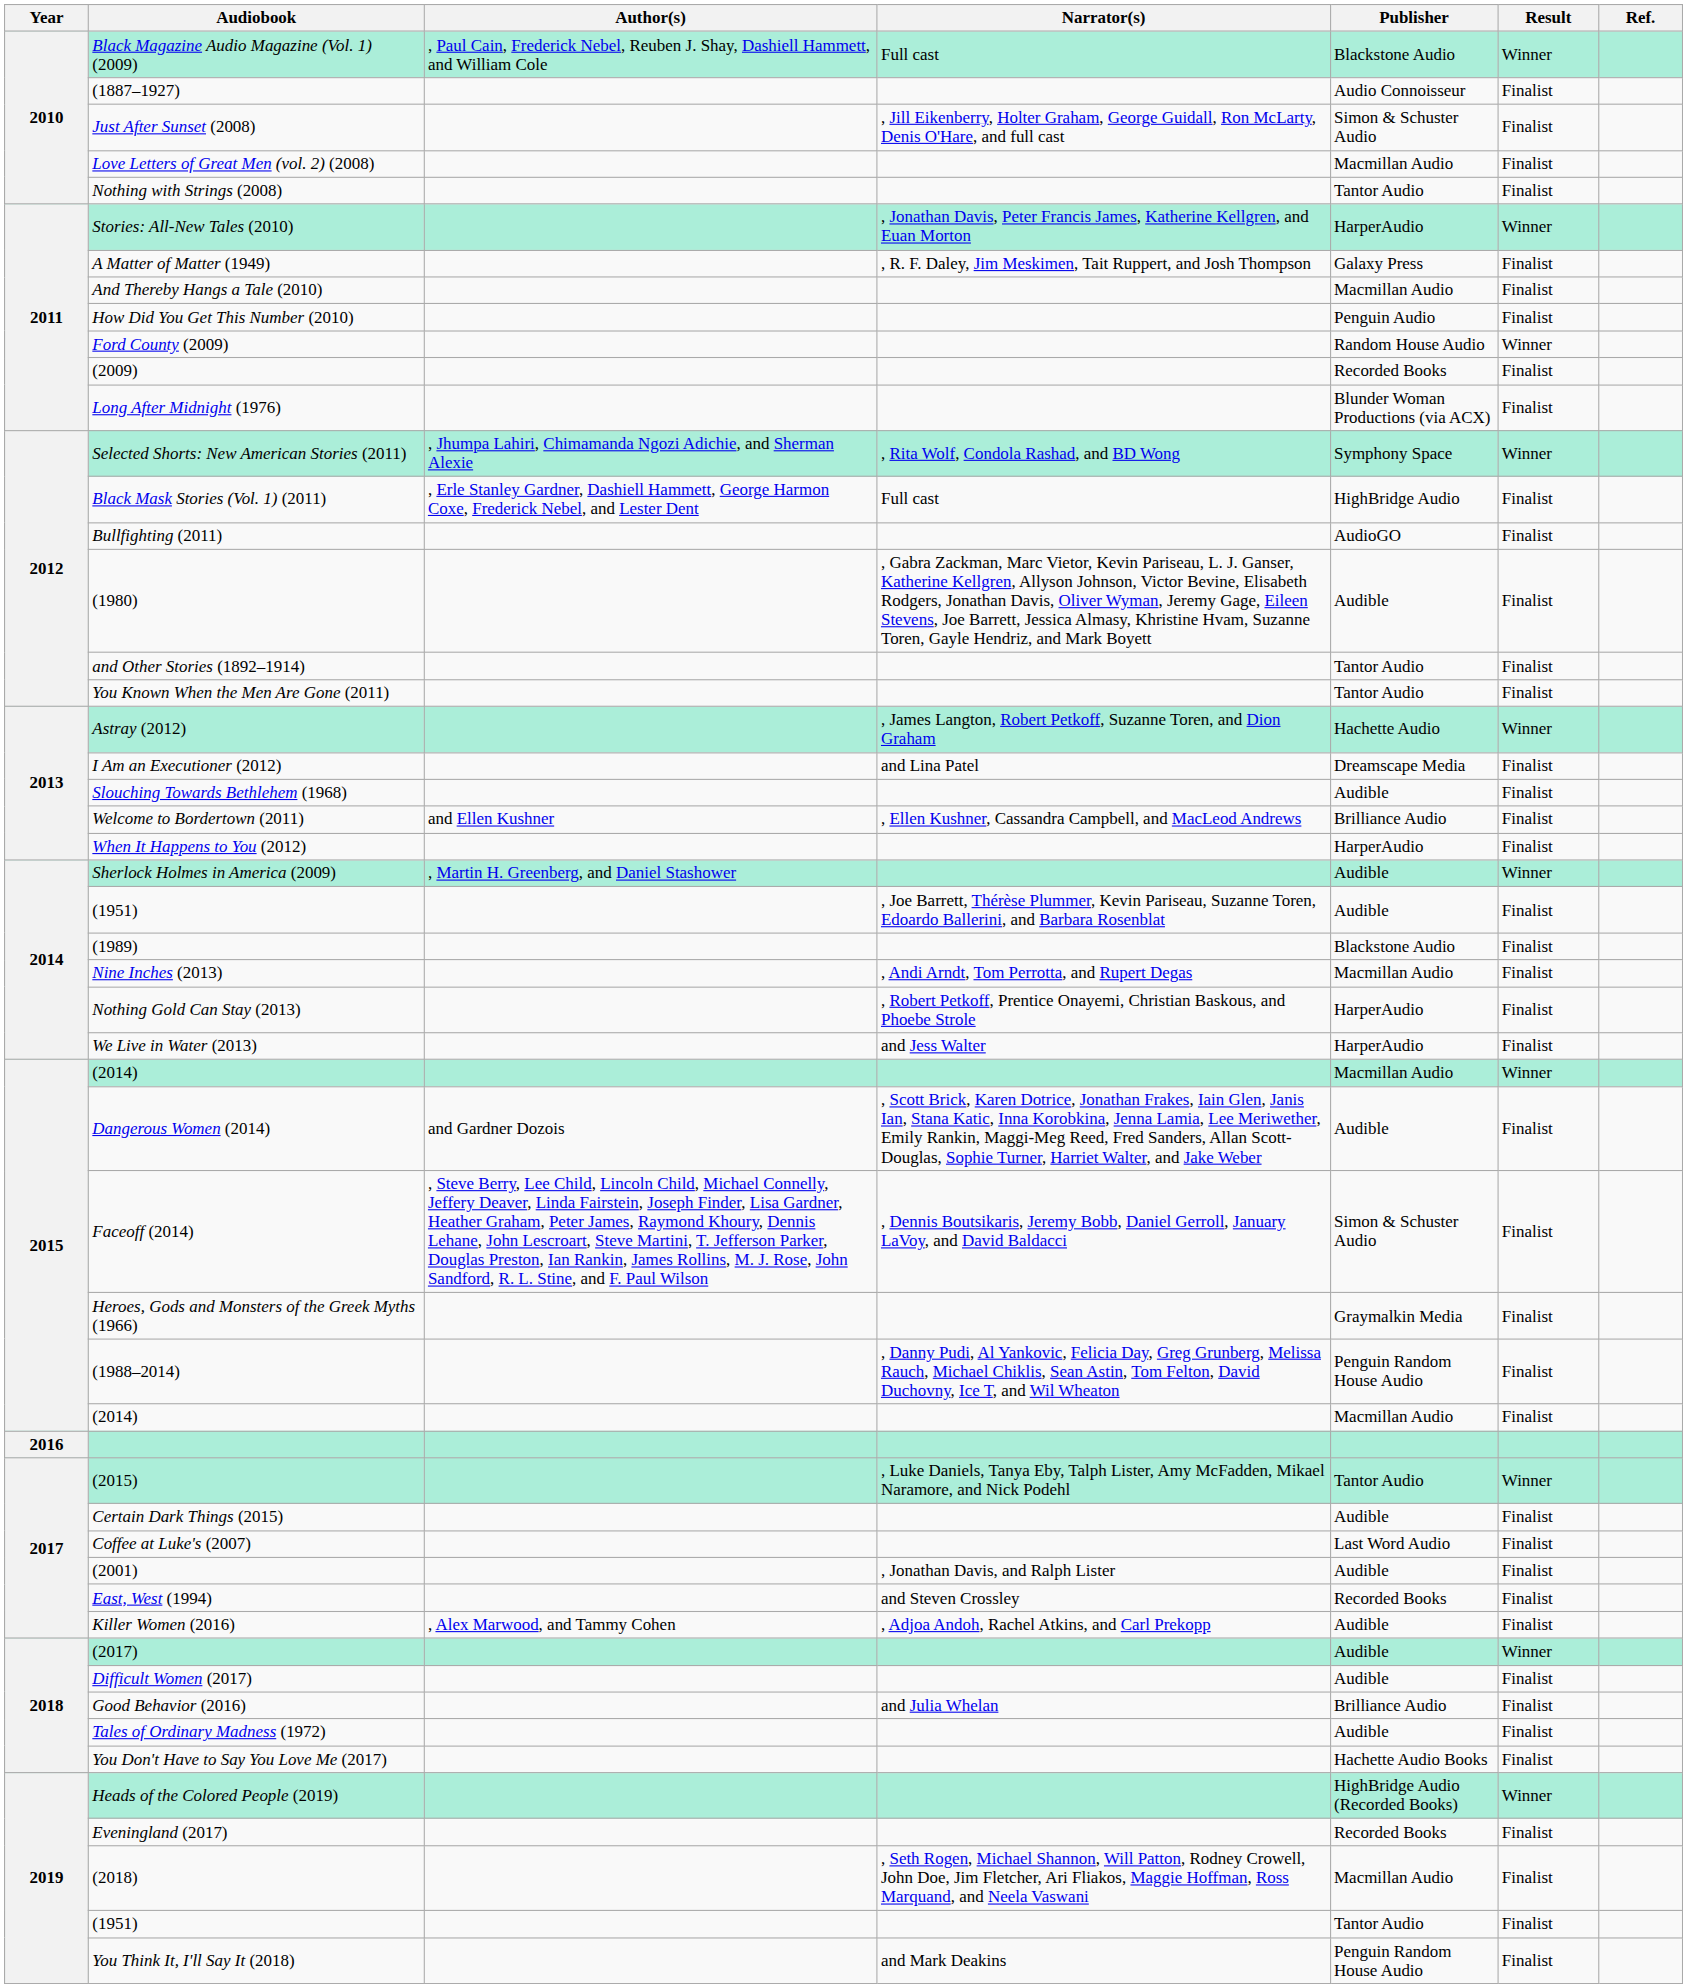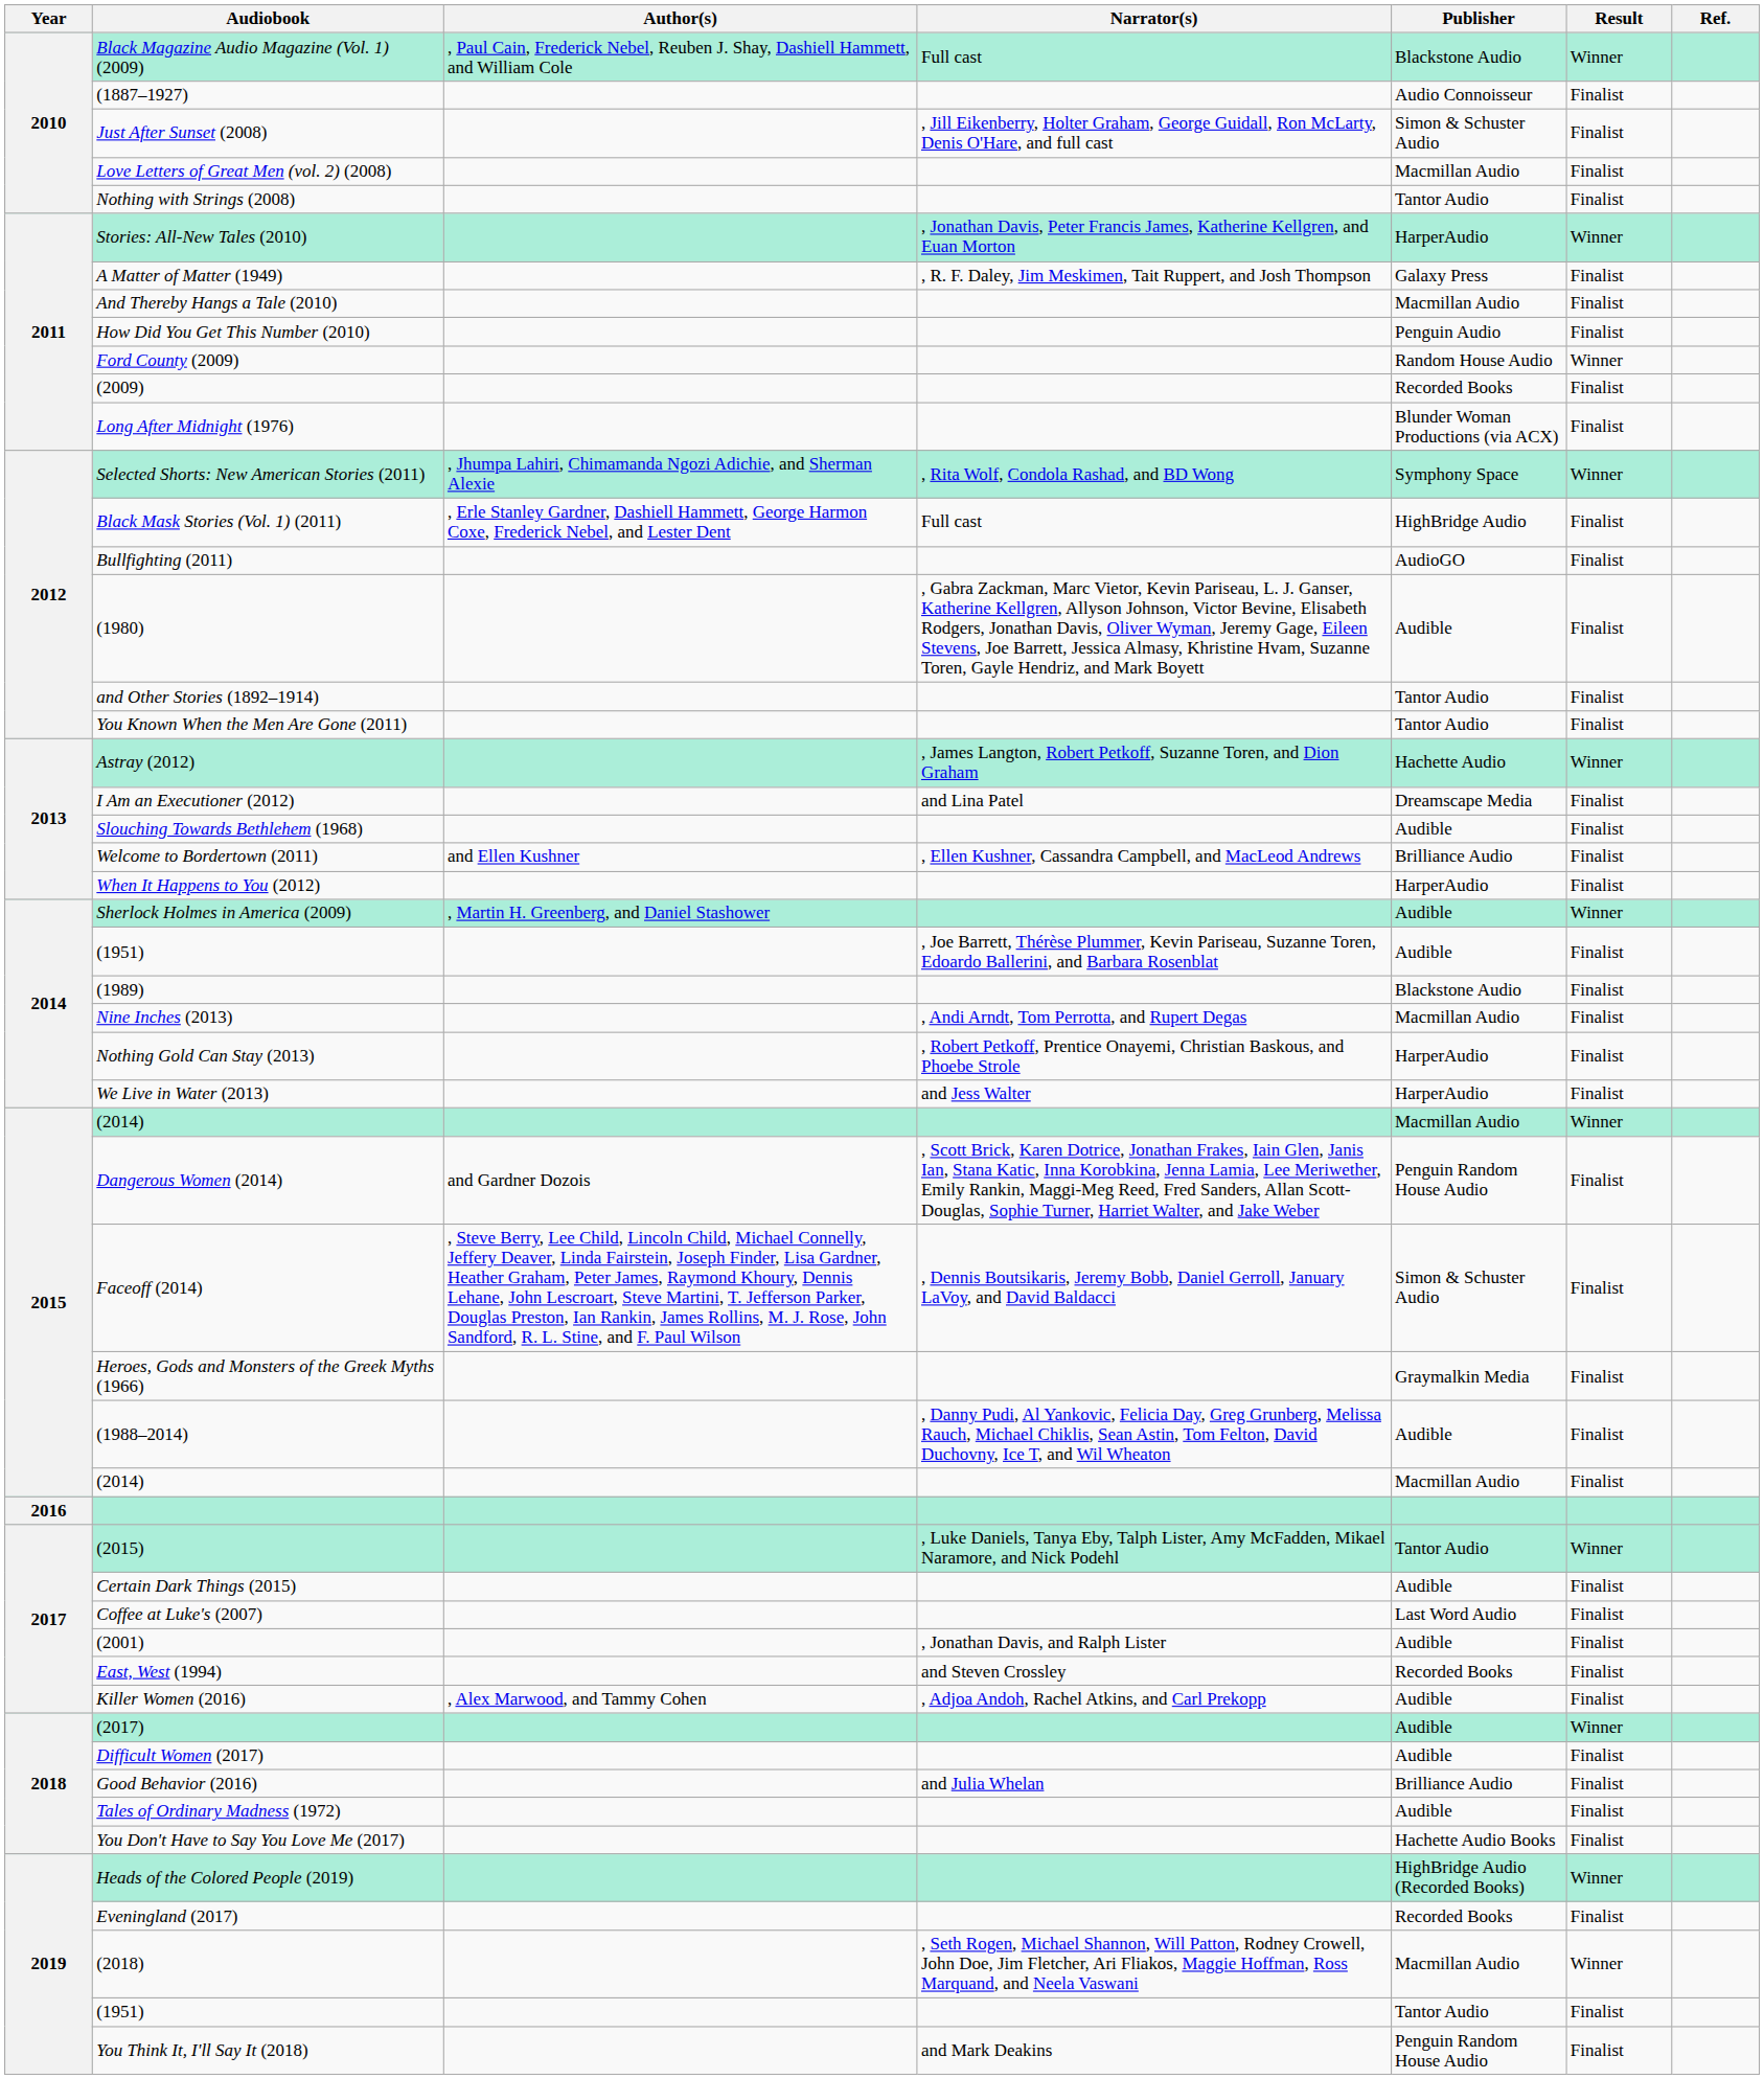Dangerous Women (2014) | Publisher: Audible -> Penguin Random House Audio
(1988–2014) | Publisher: Penguin Random House Audio -> Audible
(2018) | Result: Finalist -> Winner
